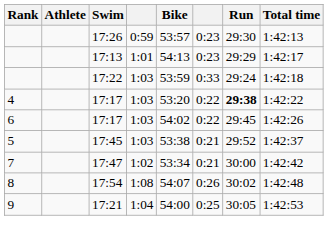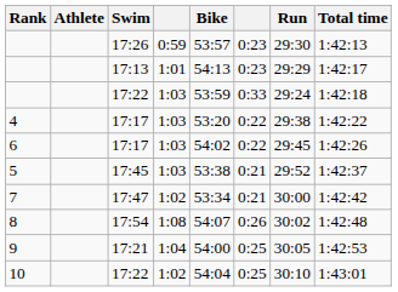4 | Run: bold -> normal
+ row: 10 | 17:22 | 1:02 | 54:04 | 0:25 | 30:10 | 1:43:01
